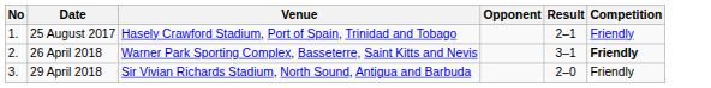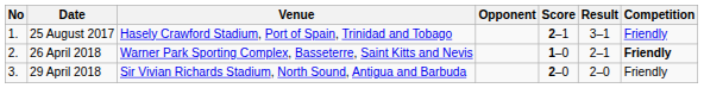+ column: Score | 2–1 | 1–0 | 2–0
25 August 2017 | Result: 2–1 -> 3–1
26 April 2018 | Result: 3–1 -> 2–1
